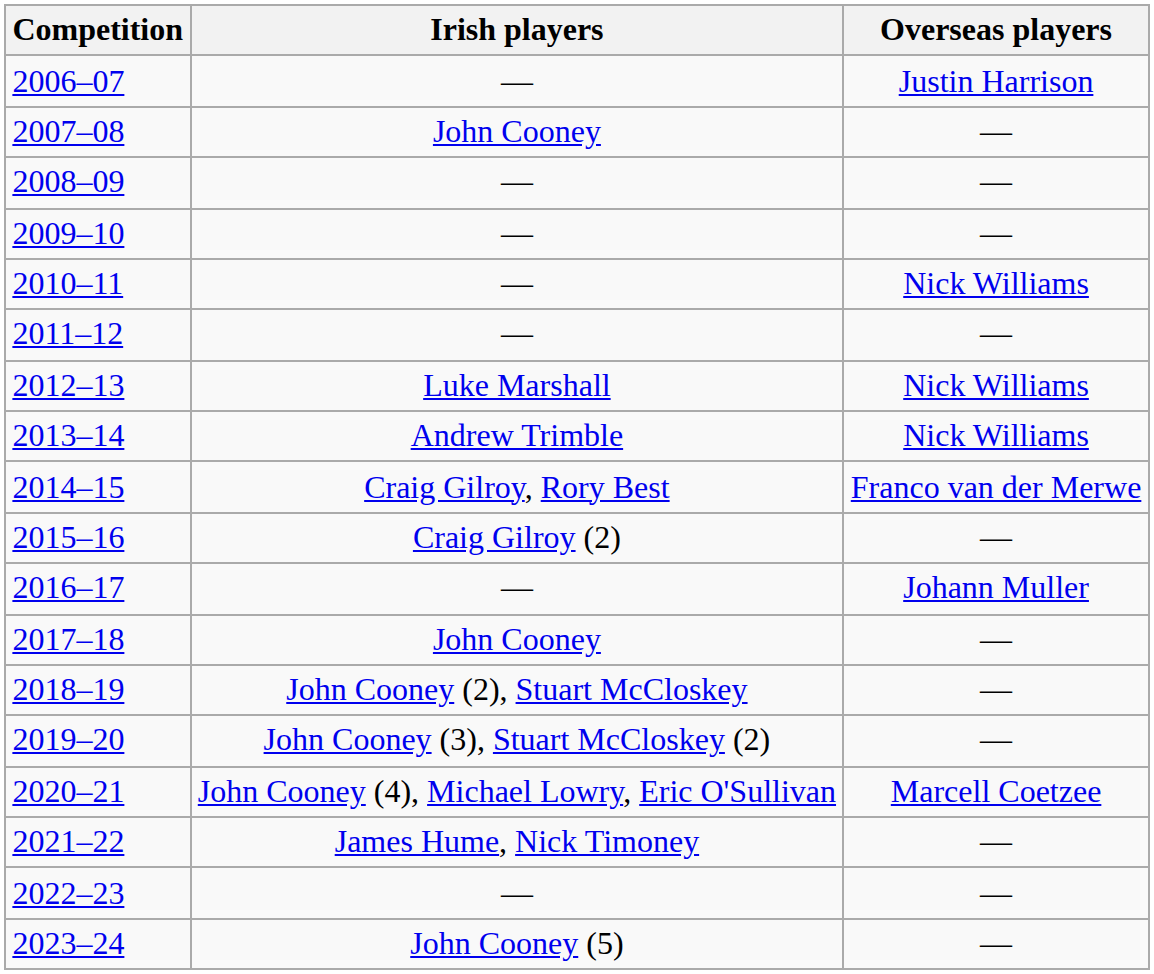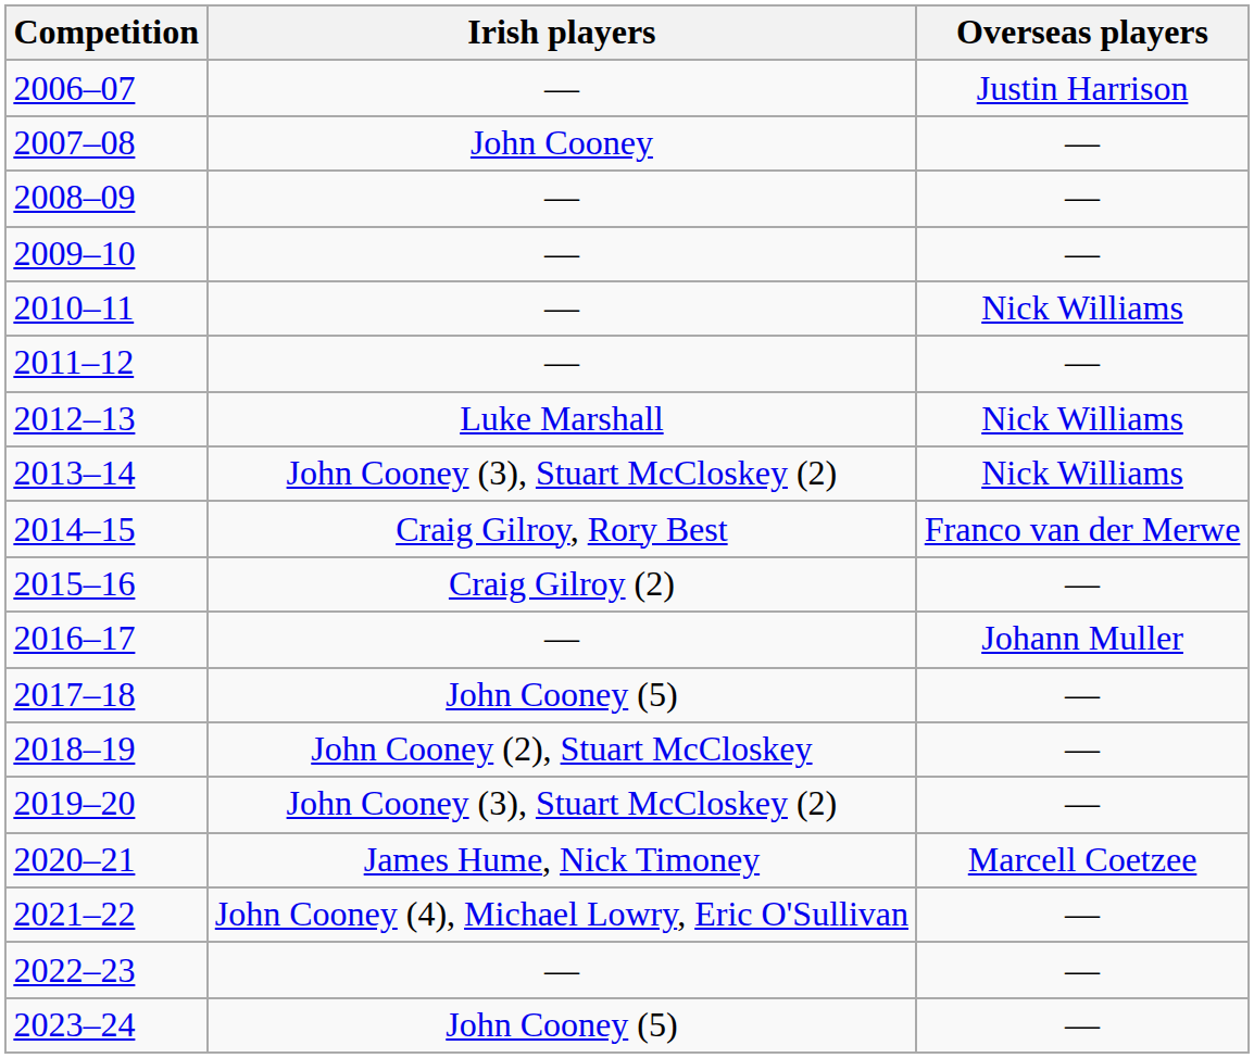2013–14 | Irish players: Andrew Trimble -> John Cooney (3), Stuart McCloskey (2)
2017–18 | Irish players: John Cooney -> John Cooney (5)
2020–21 | Irish players: John Cooney (4), Michael Lowry, Eric O'Sullivan -> James Hume, Nick Timoney
2021–22 | Irish players: James Hume, Nick Timoney -> John Cooney (4), Michael Lowry, Eric O'Sullivan
